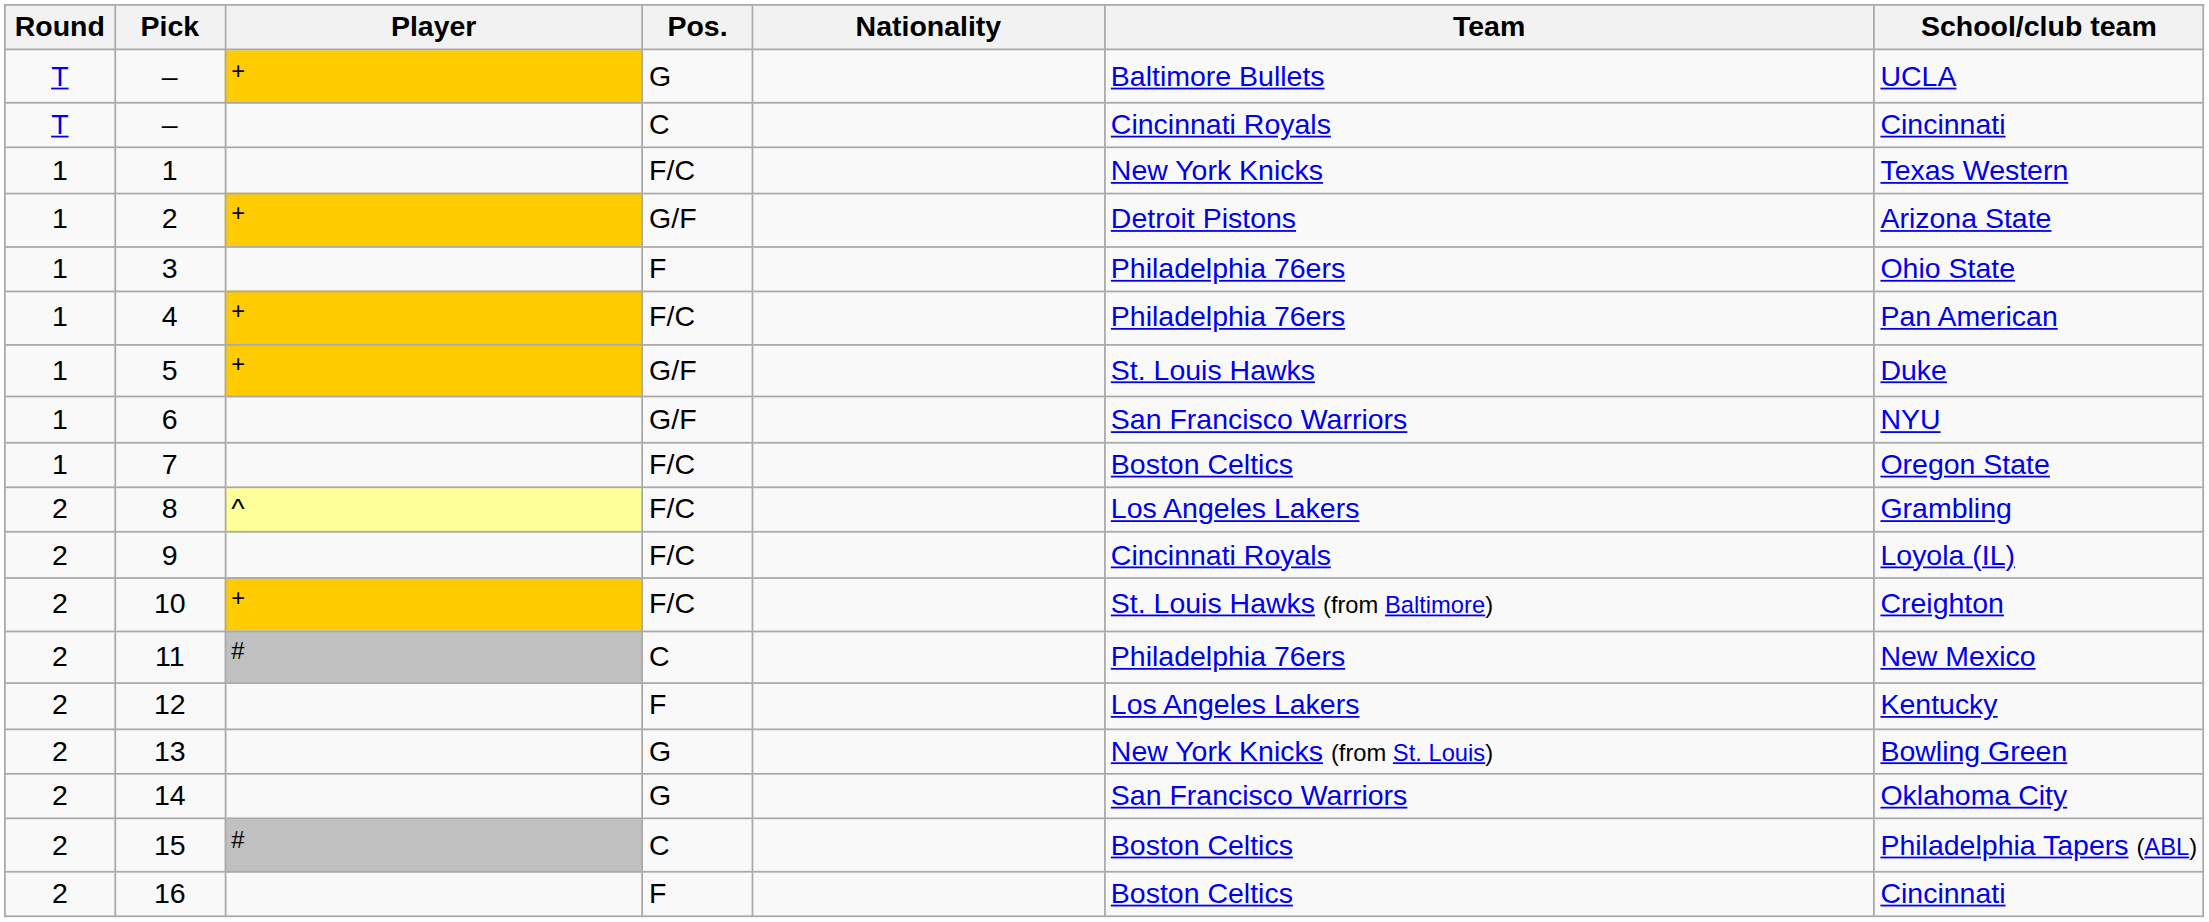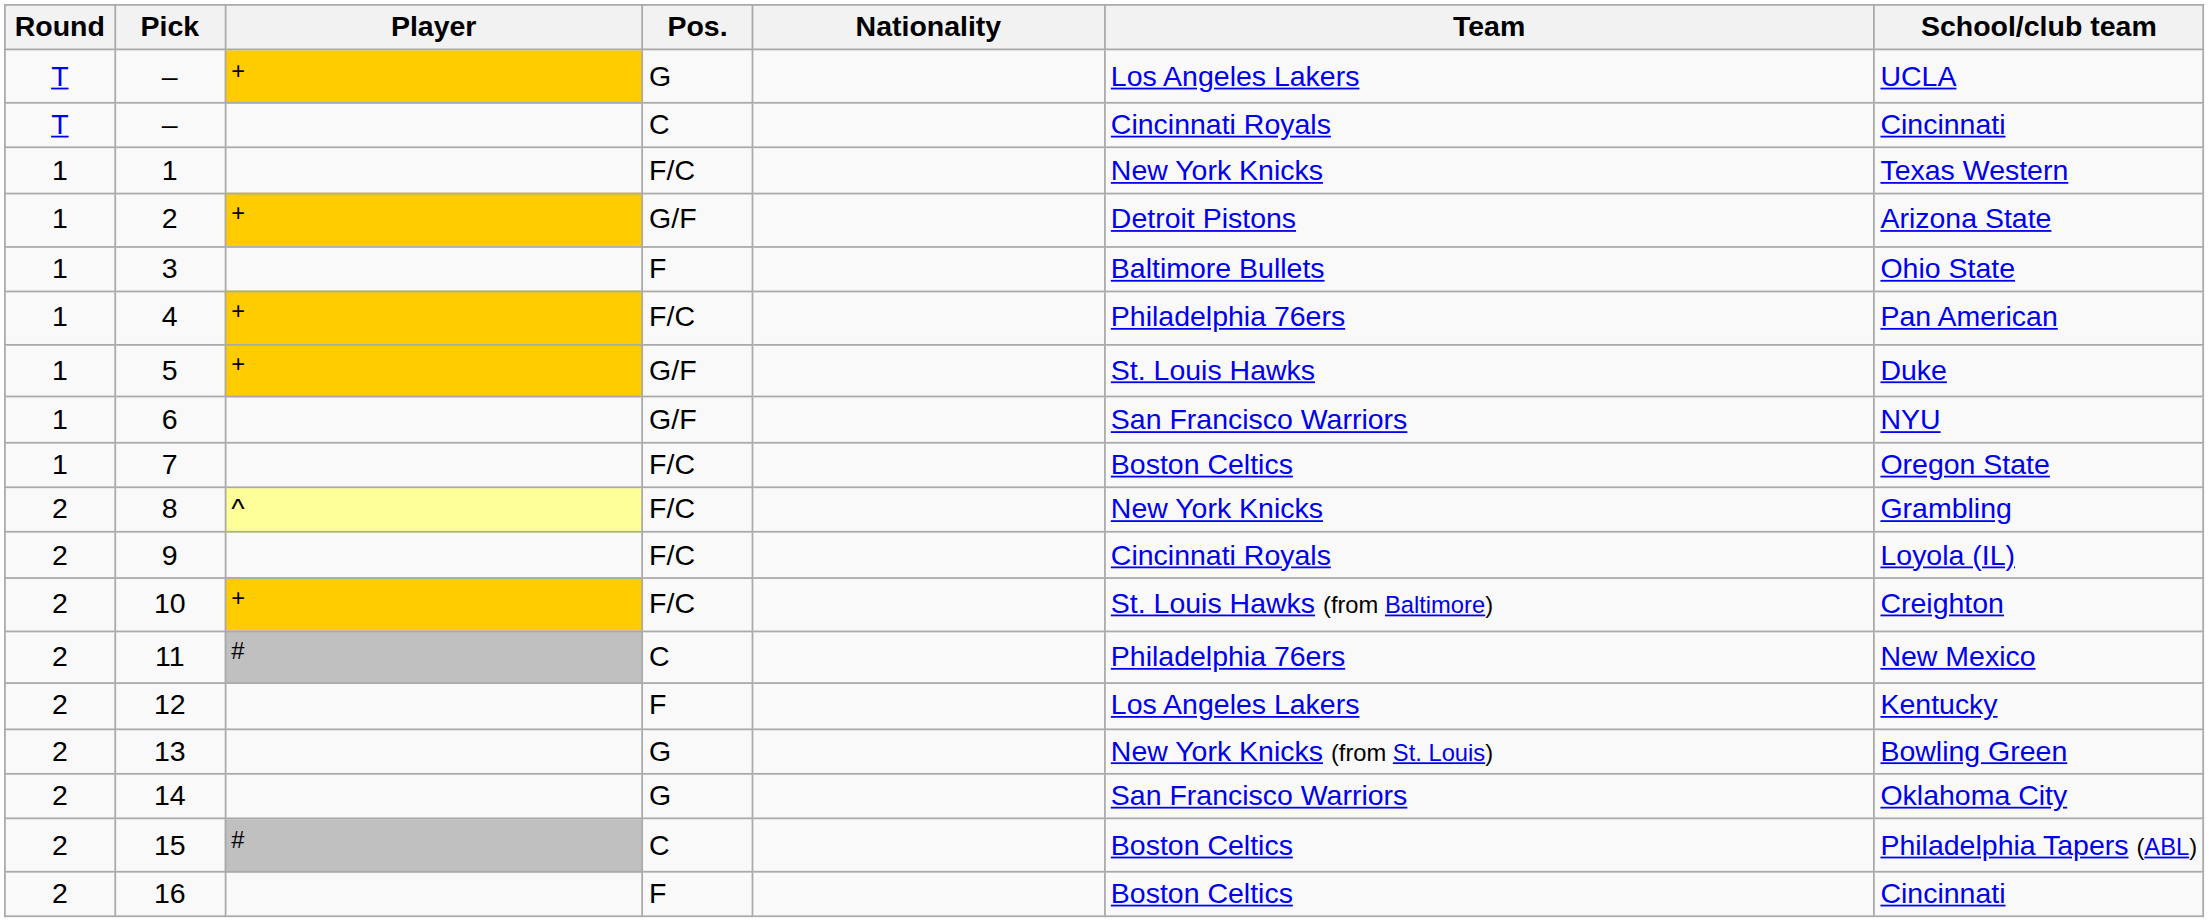– / G | Team: Baltimore Bullets -> Los Angeles Lakers
3 | Team: Philadelphia 76ers -> Baltimore Bullets
8 | Team: Los Angeles Lakers -> New York Knicks
